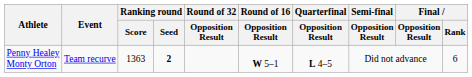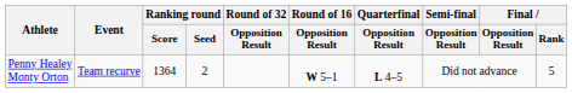Penny Healey Monty Orton | Ranking round / Score: 1363 -> 1364
Penny Healey Monty Orton | Ranking round / Seed: bold -> normal
Penny Healey Monty Orton | Final / Rank: 6 -> 5
